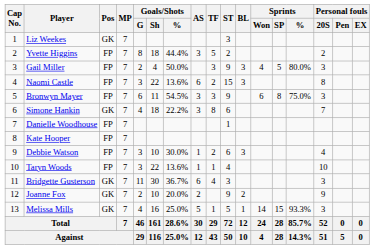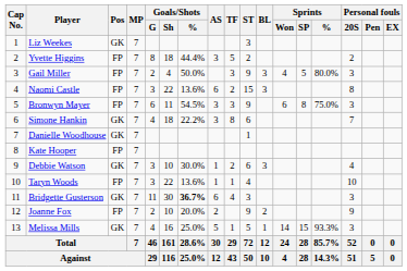Danielle Woodhouse | Pos: FP -> GK
Debbie Watson | Pos: FP -> GK
Bridgette Gusterson | Goals/Shots / %: normal -> bold
Joanne Fox | Pos: GK -> FP
